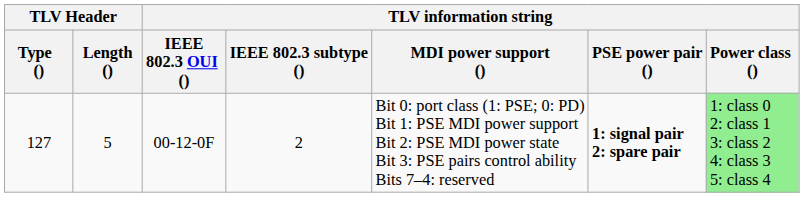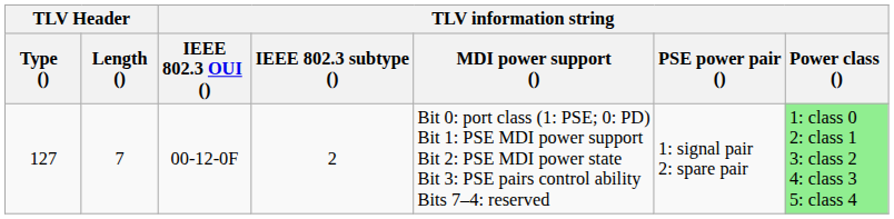127 | TLV Header / Length (): 5 -> 7
127 | TLV information string / PSE power pair (): bold -> normal
